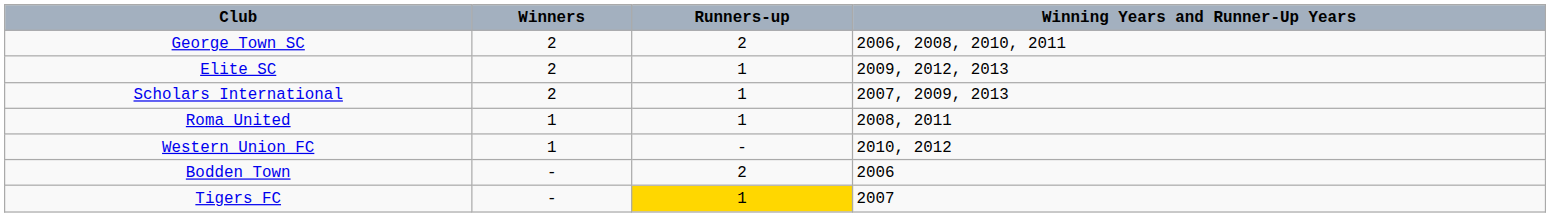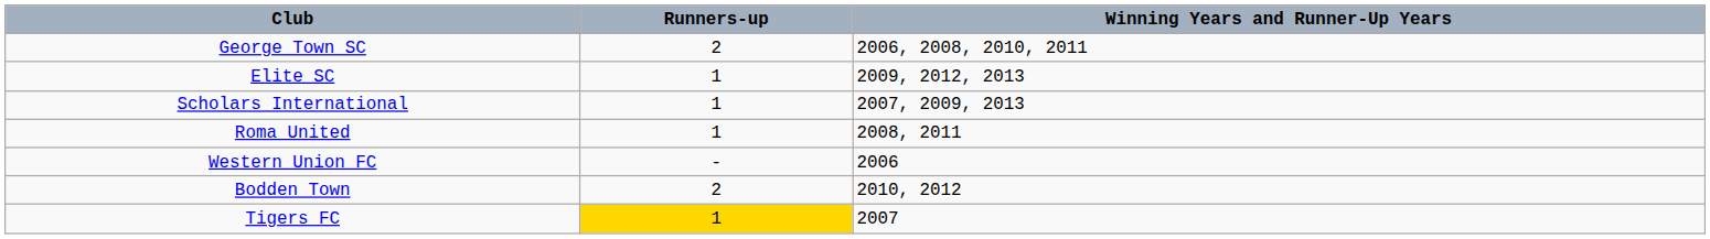- column: Winners | 2 | 2 | 2 | 1 | 1 | - | -
Western Union FC | Winning Years and Runner-Up Years: 2010, 2012 -> 2006
Bodden Town | Winning Years and Runner-Up Years: 2006 -> 2010, 2012
